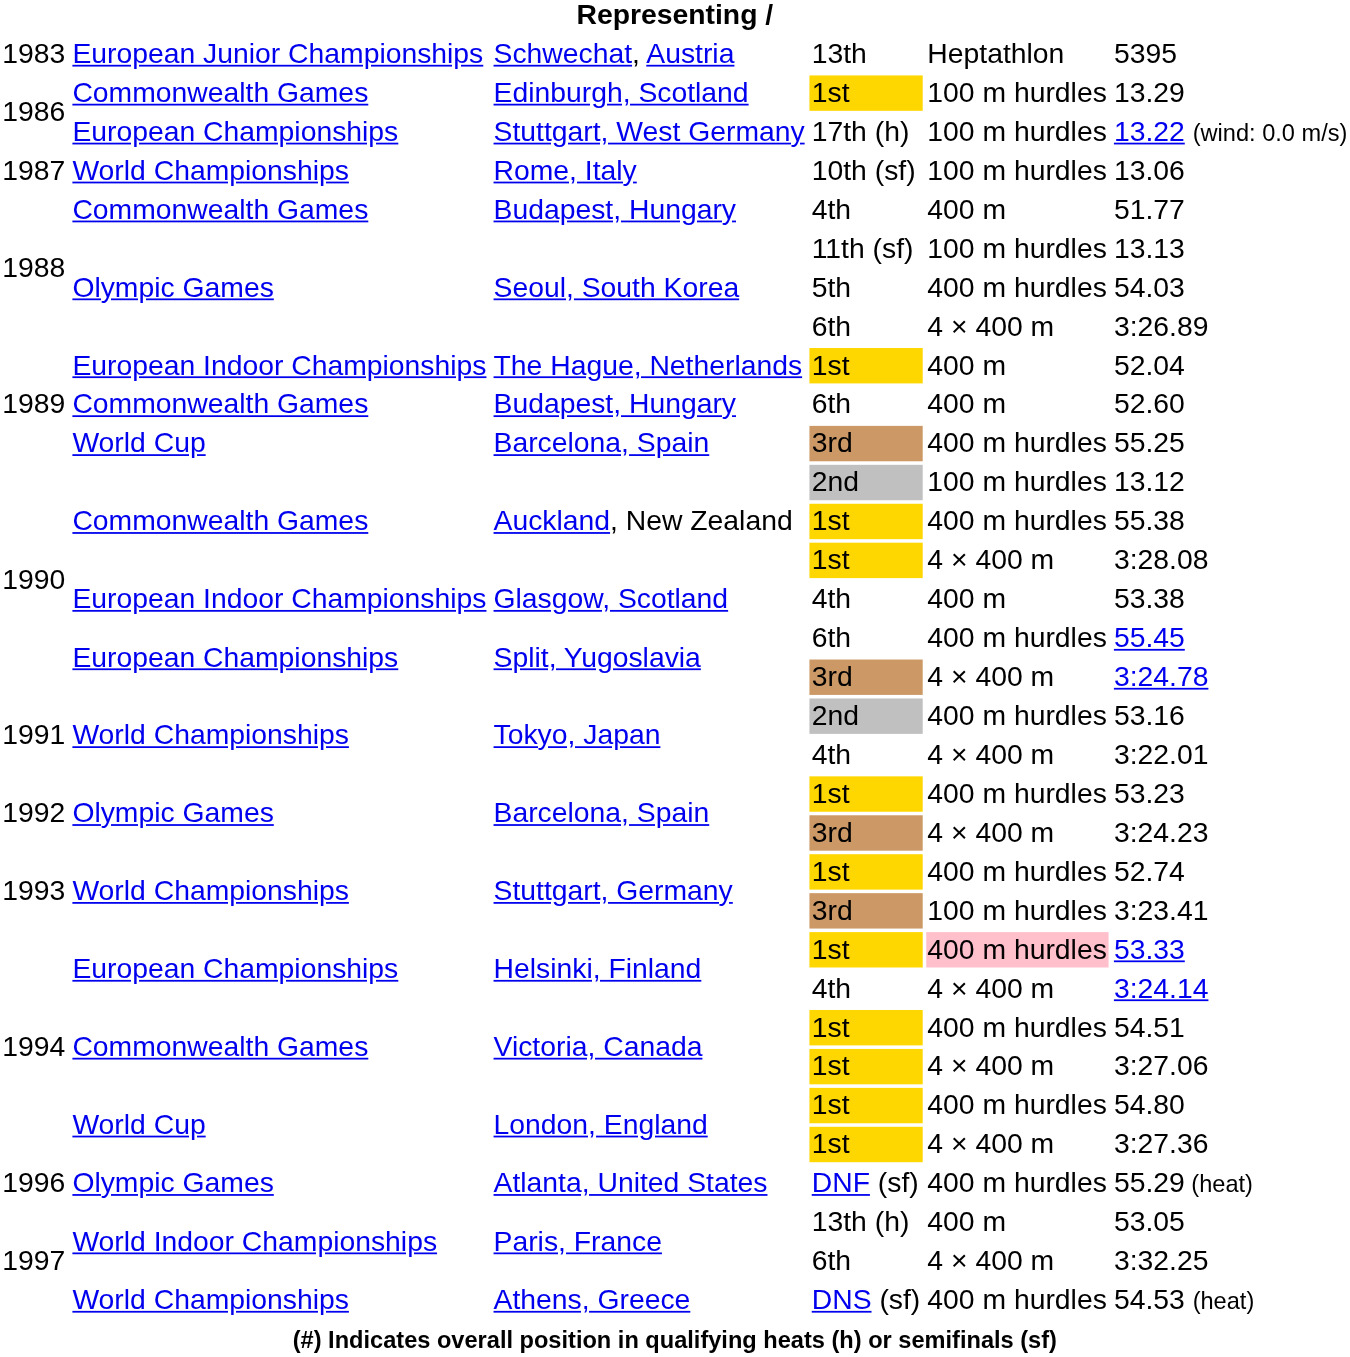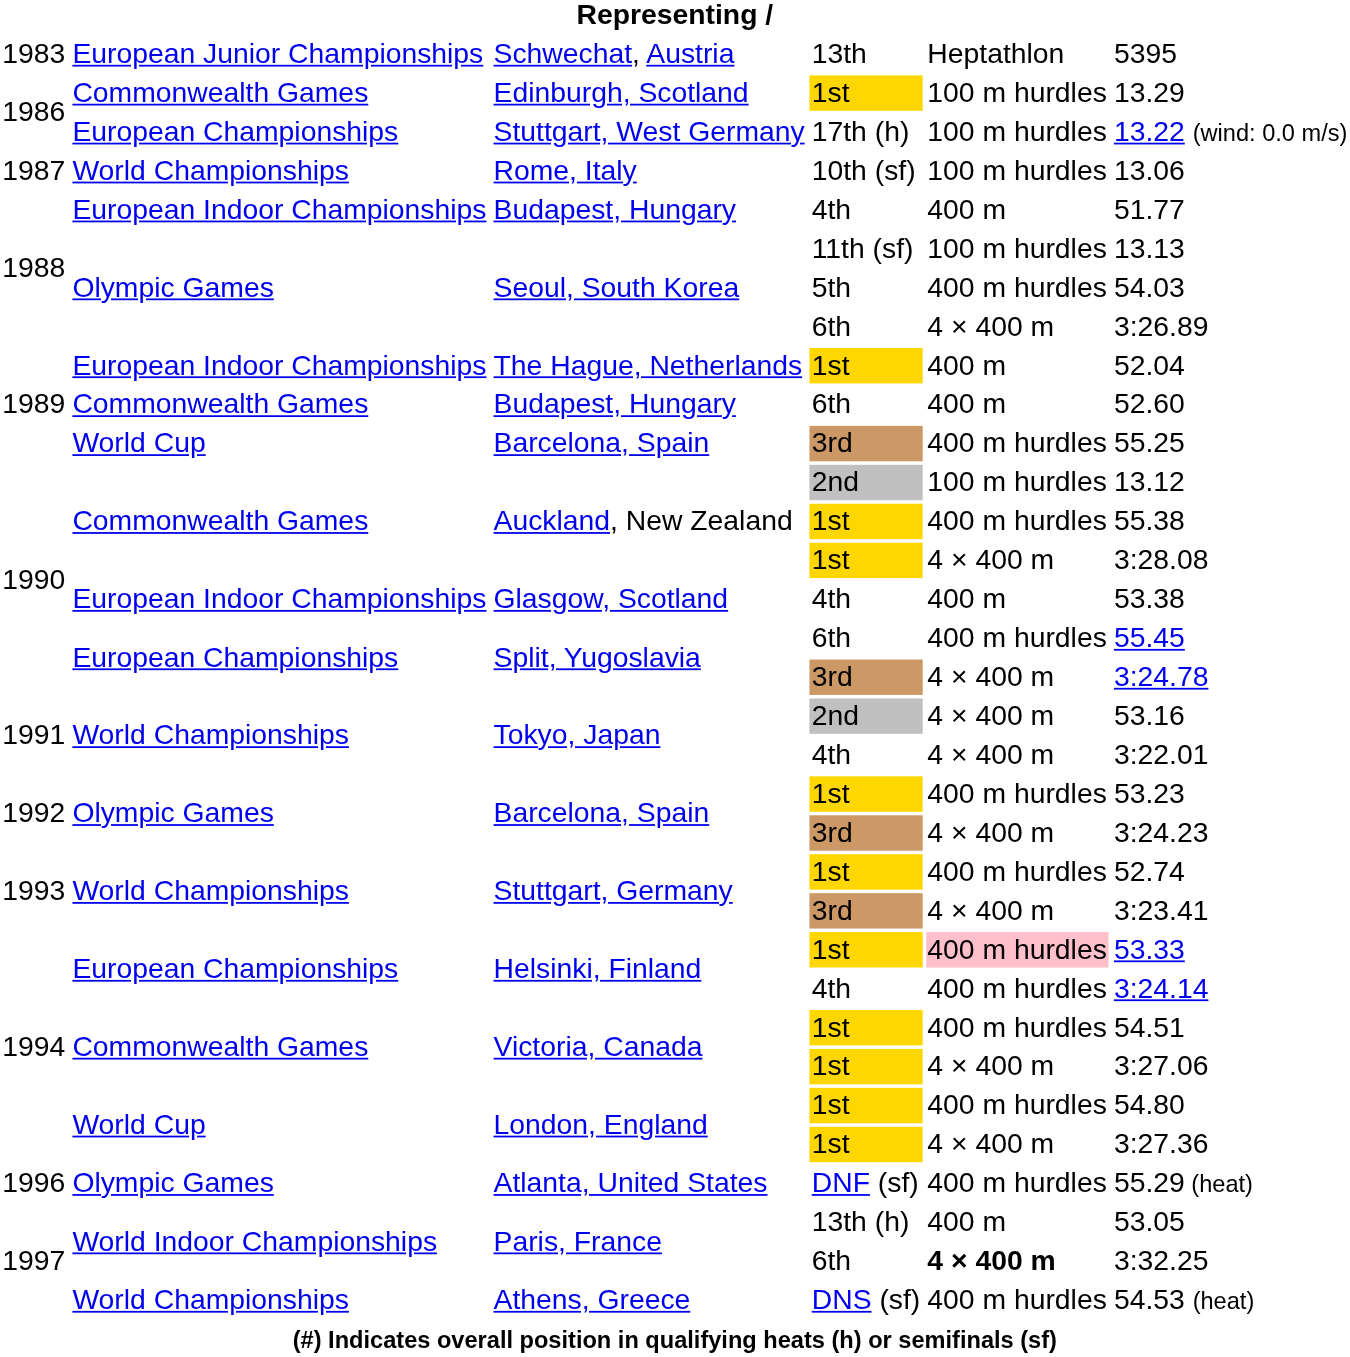Budapest, Hungary / 4th | column 2: Commonwealth Games -> European Indoor Championships
Tokyo, Japan / 2nd | column 5: 400 m hurdles -> 4 × 400 m
Stuttgart, Germany / 3rd | column 5: 100 m hurdles -> 4 × 400 m
Helsinki, Finland / 4th | column 5: 4 × 400 m -> 400 m hurdles
Paris, France / 6th | column 5: normal -> bold
